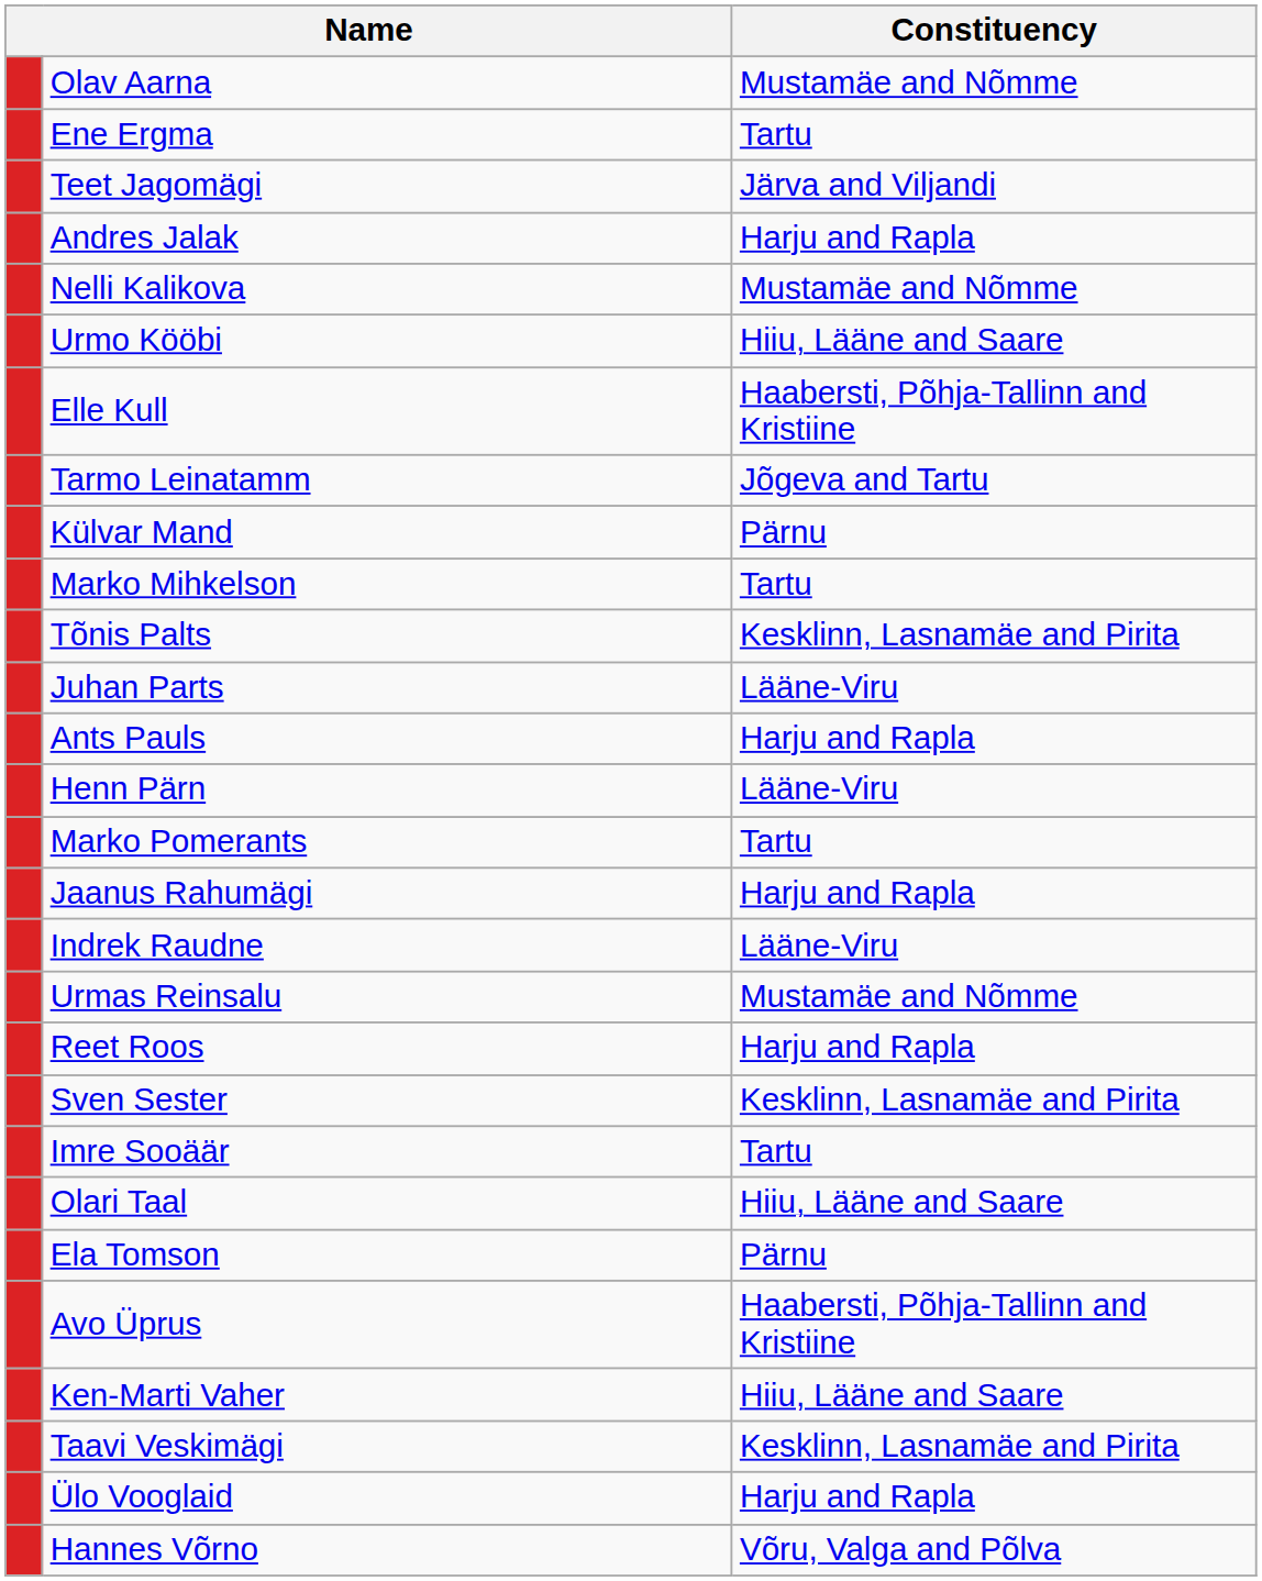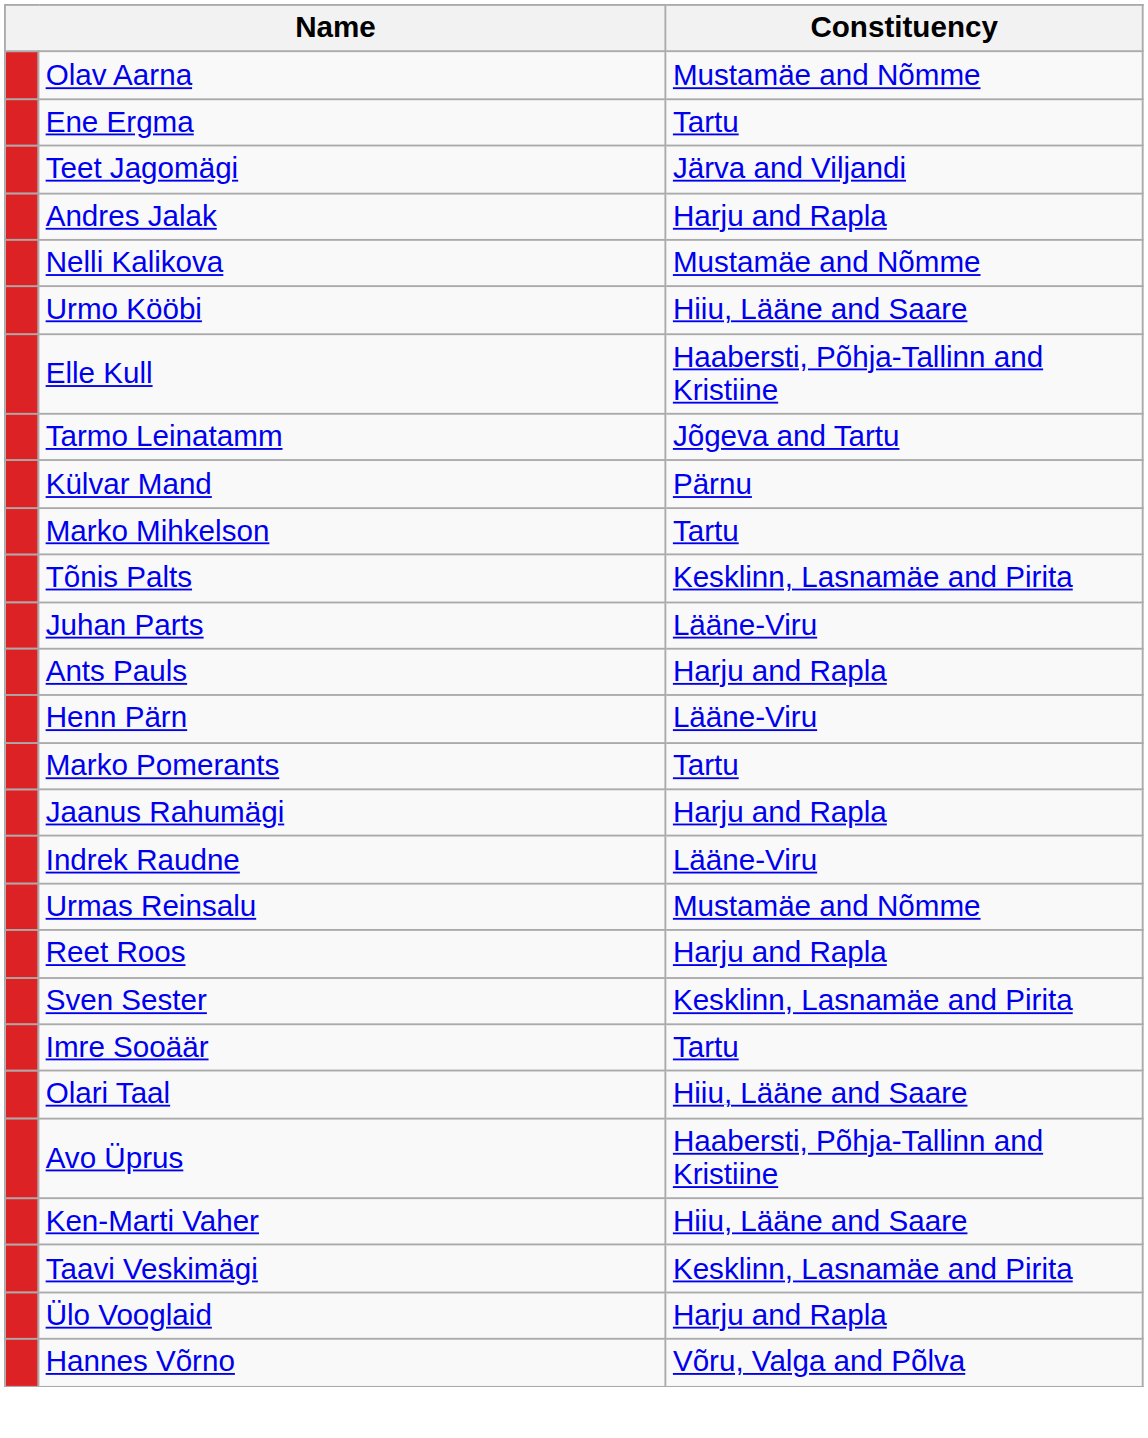- row: Ela Tomson | Pärnu
